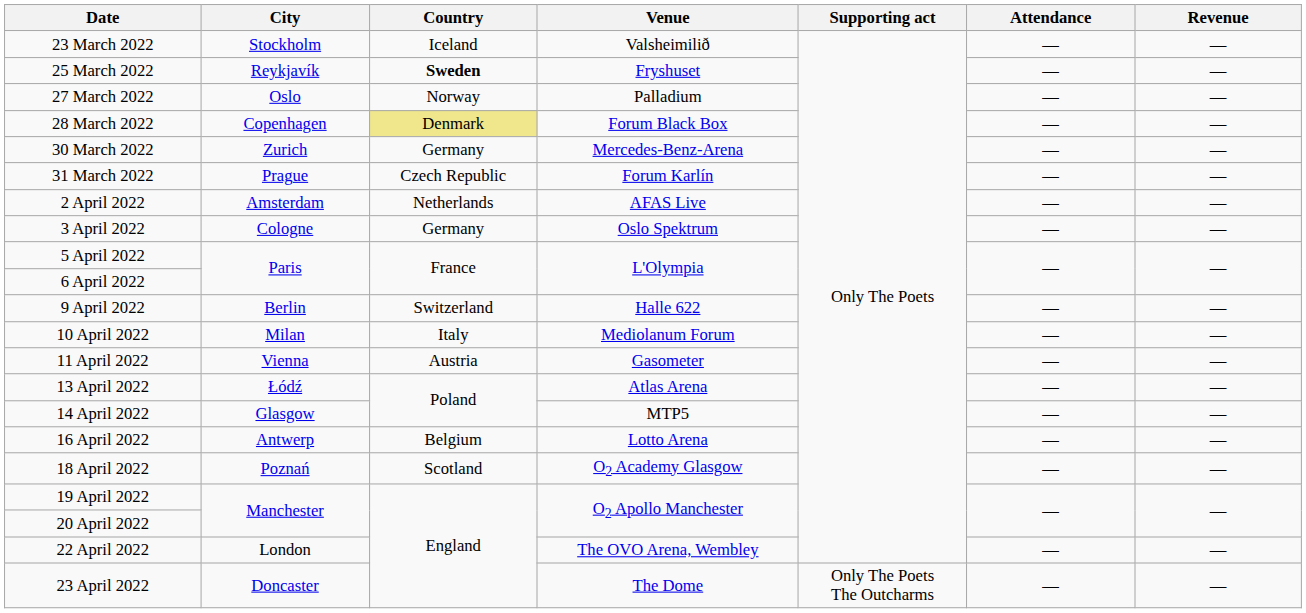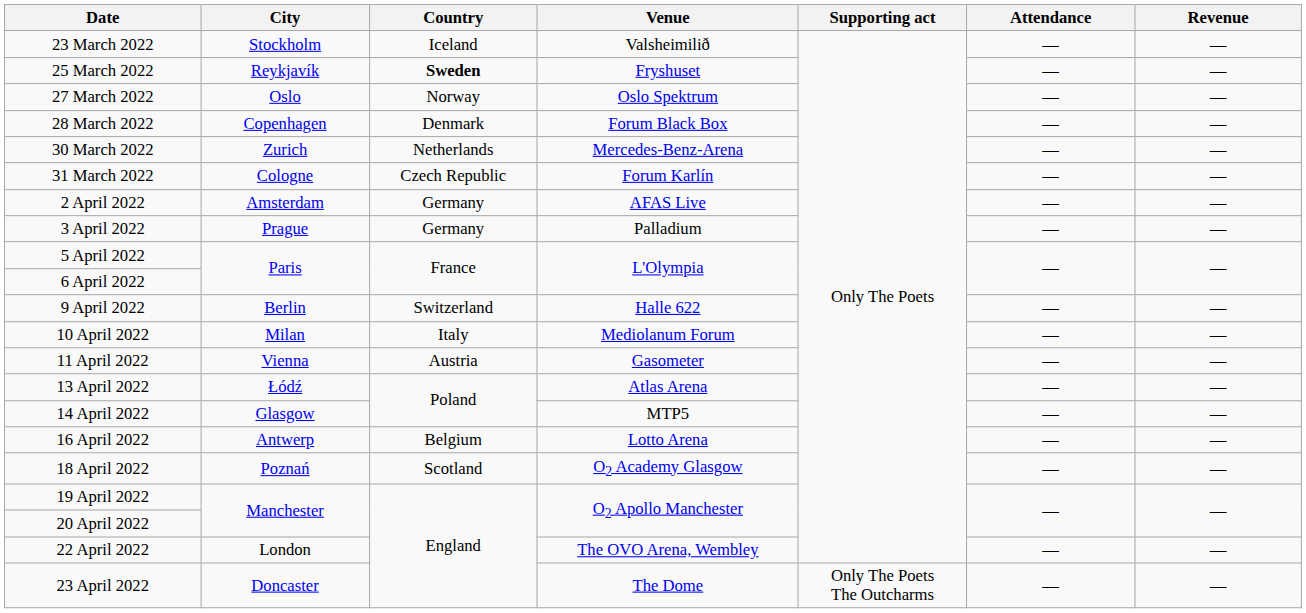27 March 2022 | Venue: Palladium -> Oslo Spektrum
28 March 2022 | Country: khaki background -> no background
30 March 2022 | Country: Germany -> Netherlands
31 March 2022 | City: Prague -> Cologne
2 April 2022 | Country: Netherlands -> Germany
3 April 2022 | City: Cologne -> Prague
3 April 2022 | Venue: Oslo Spektrum -> Palladium
